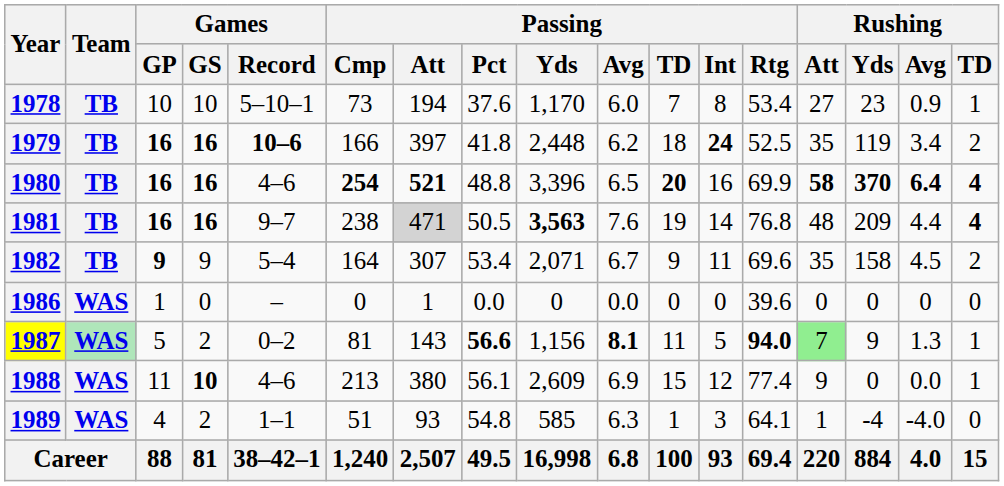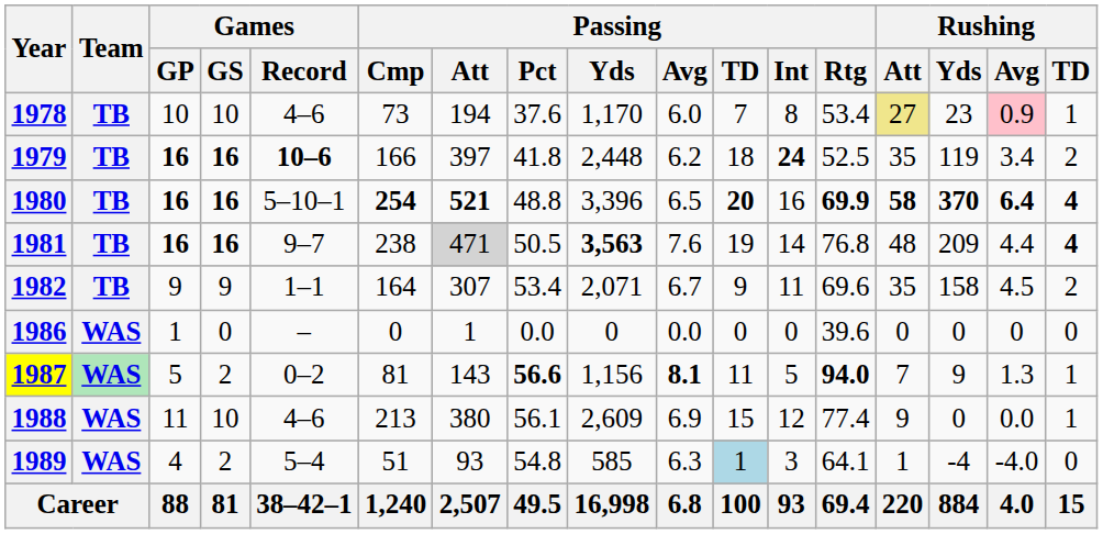1978 | Games / Record: 5–10–1 -> 4–6
1978 | Rushing / Att: no background -> khaki background
1978 | Rushing / Avg: no background -> pink background
1980 | Games / Record: 4–6 -> 5–10–1
1980 | Passing / Rtg: normal -> bold
1982 | Games / GP: bold -> normal
1982 | Games / Record: 5–4 -> 1–1
1987 | Rushing / Att: lightgreen background -> no background
1988 | Games / GS: bold -> normal
1989 | Games / Record: 1–1 -> 5–4
1989 | Passing / TD: no background -> lightblue background
